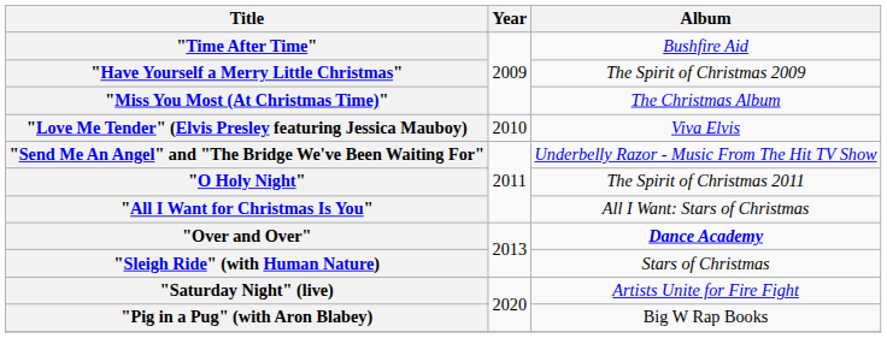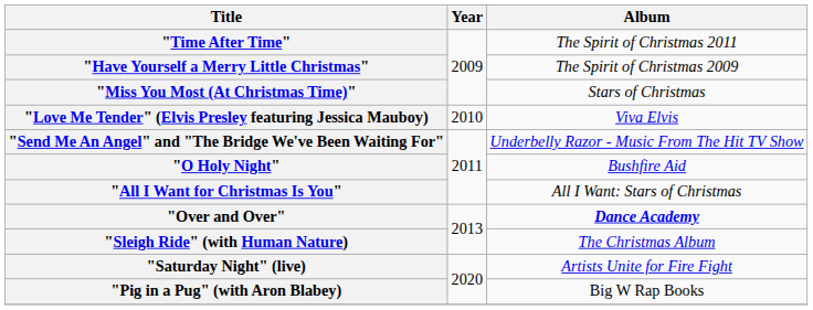"Time After Time" | Album: Bushfire Aid -> The Spirit of Christmas 2011
"Miss You Most (At Christmas Time)" | Album: The Christmas Album -> Stars of Christmas
"O Holy Night" | Album: The Spirit of Christmas 2011 -> Bushfire Aid
"Sleigh Ride" (with Human Nature) | Album: Stars of Christmas -> The Christmas Album
